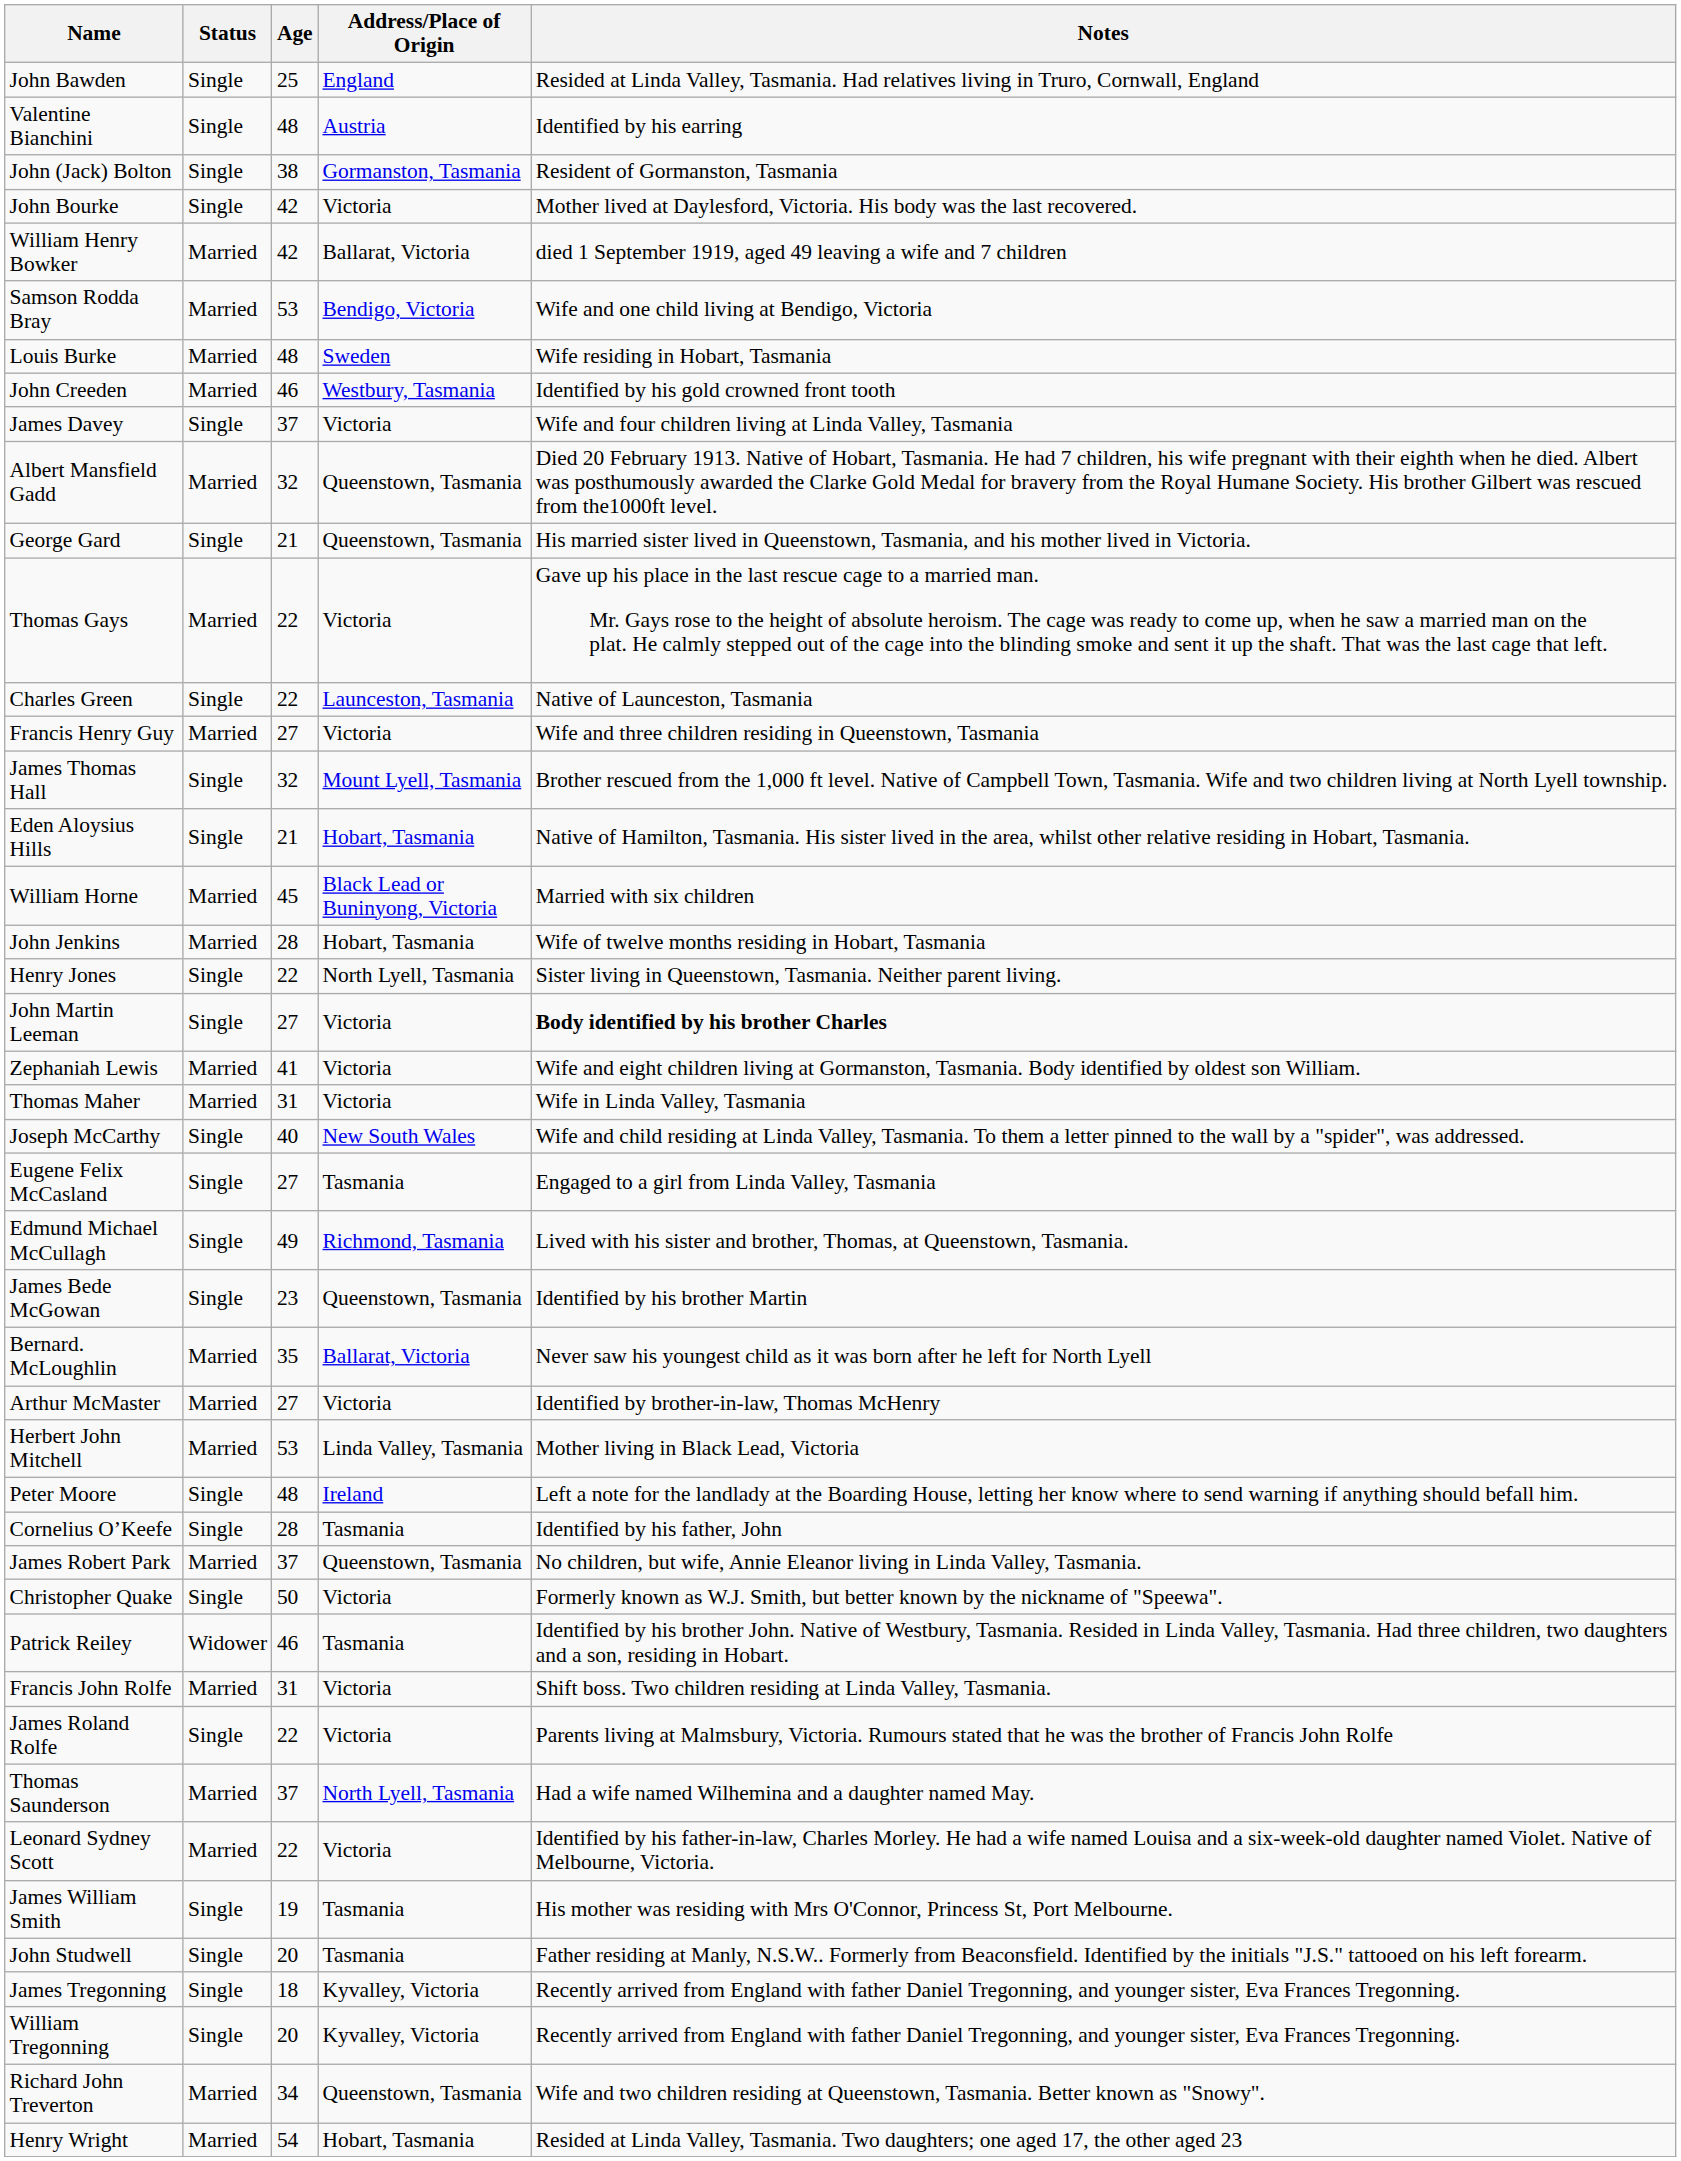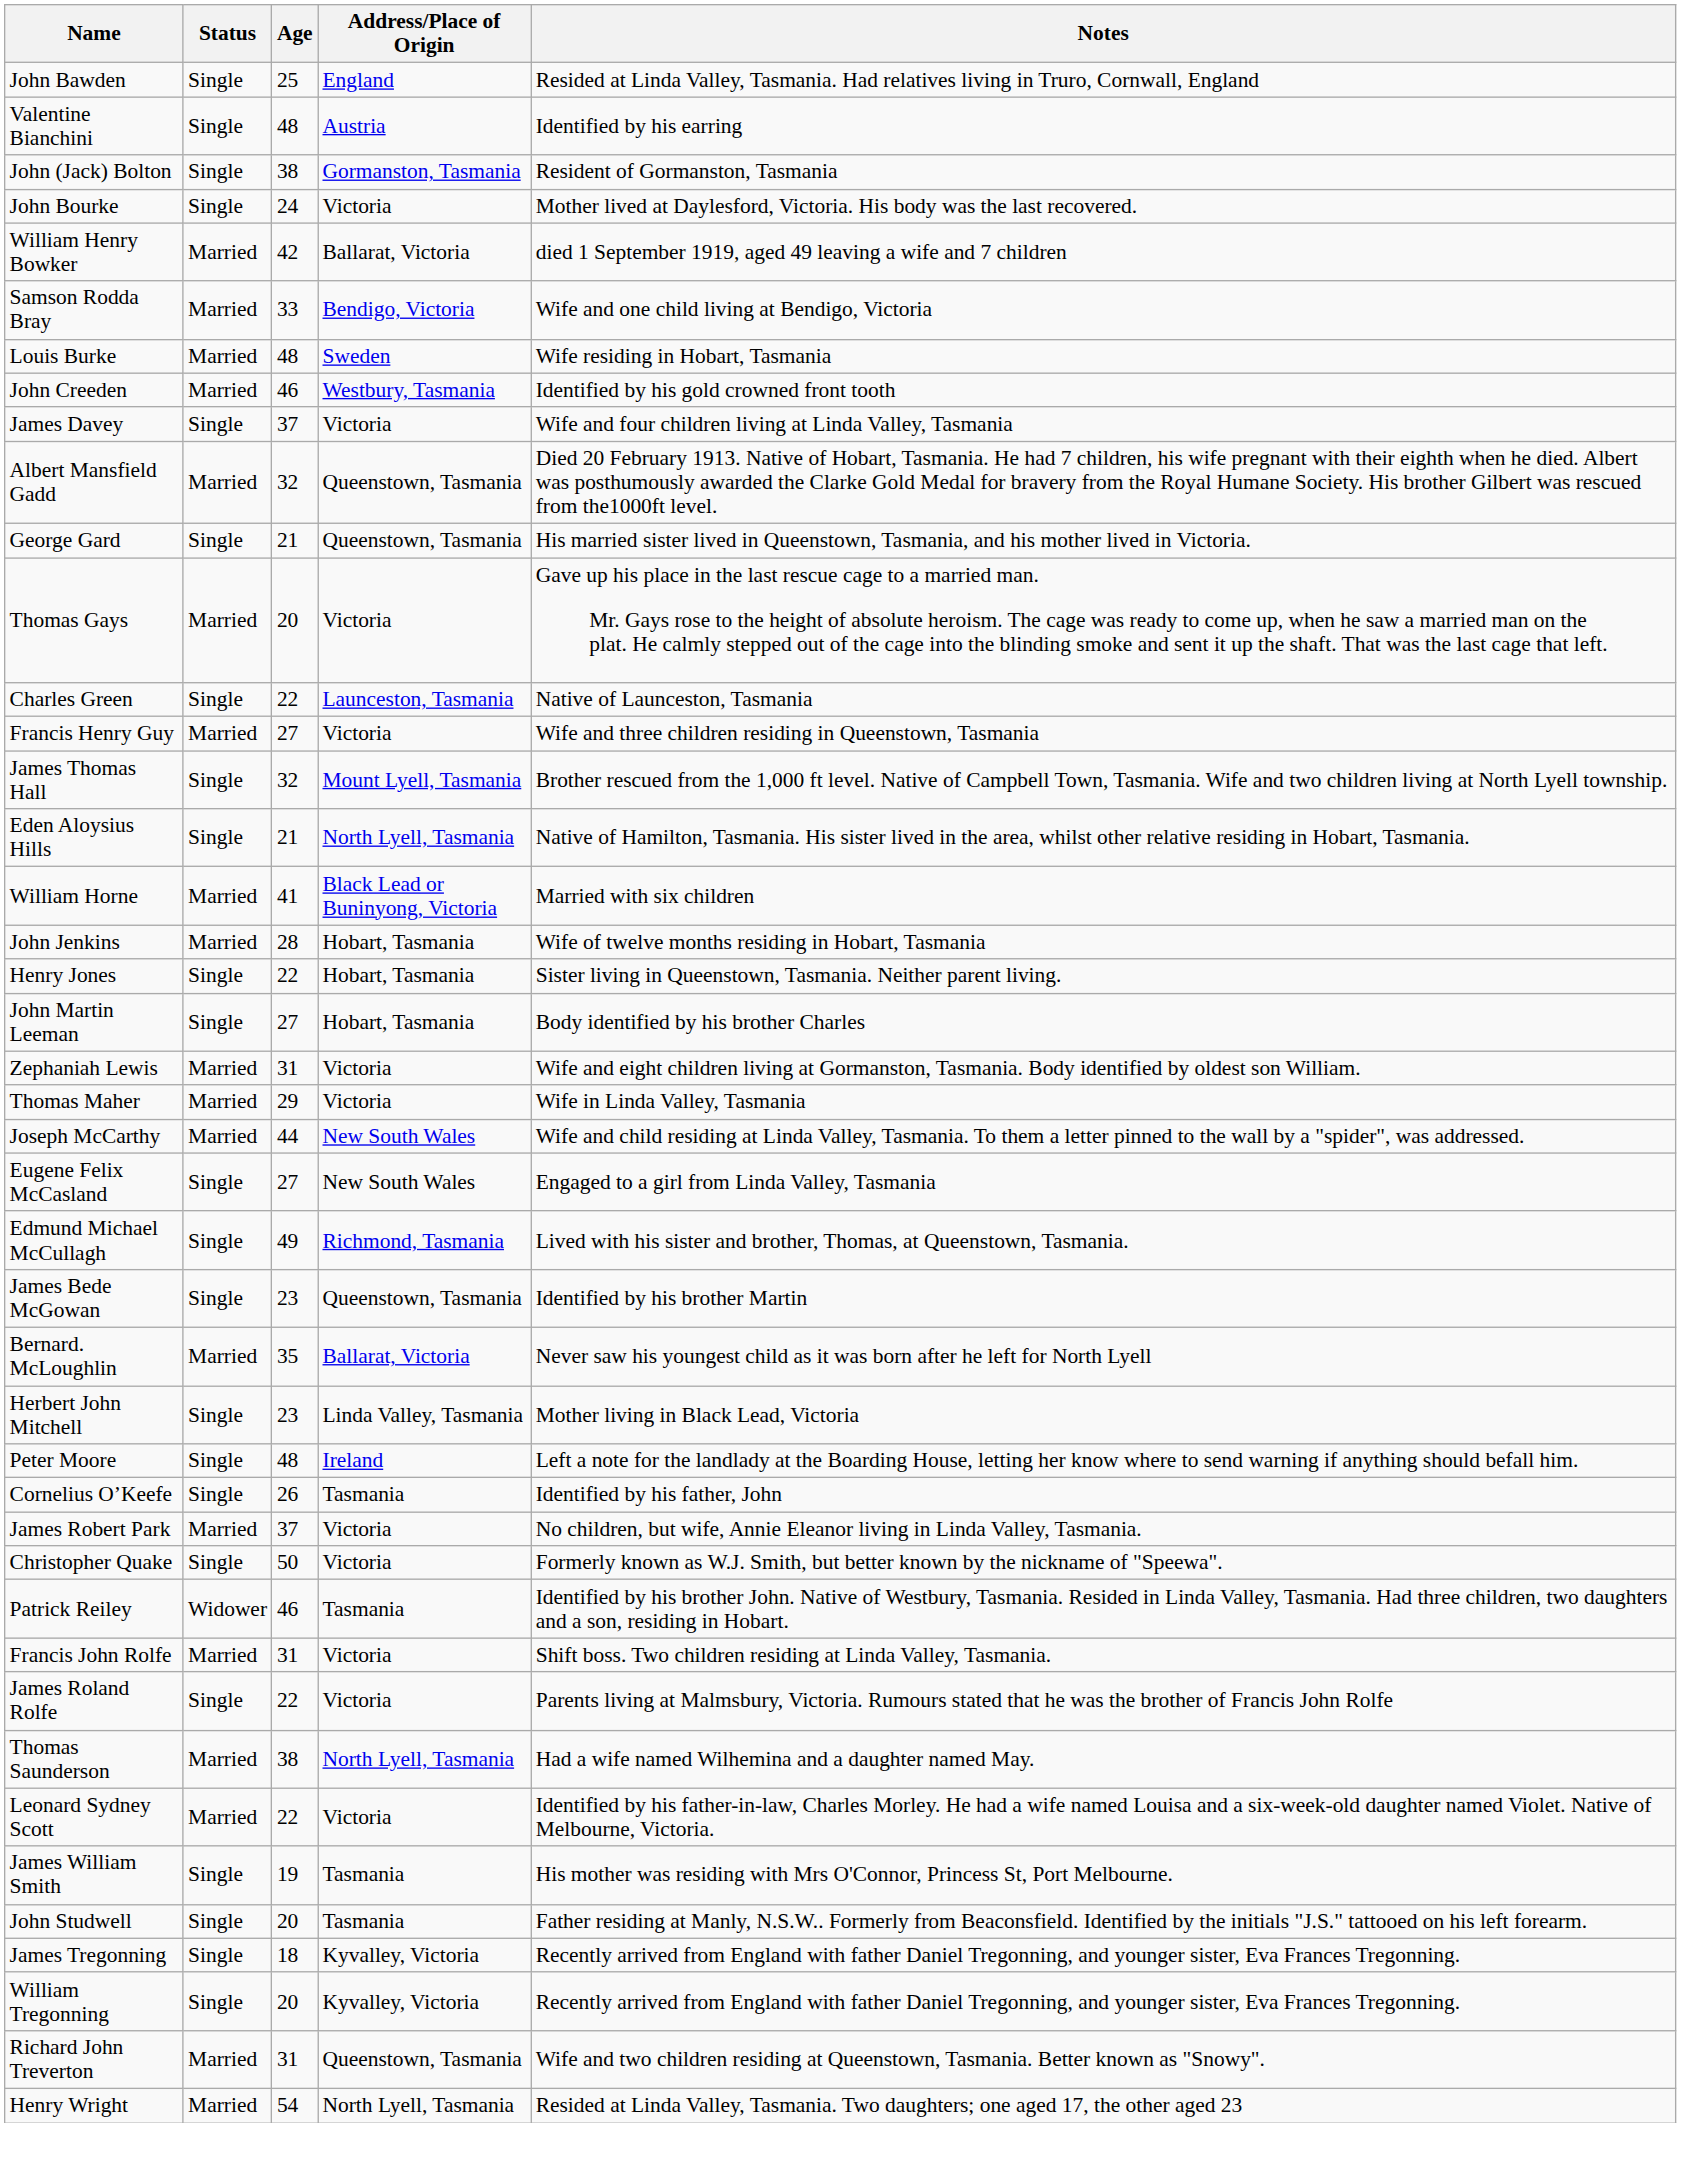John Bourke | Age: 42 -> 24
Samson Rodda Bray | Age: 53 -> 33
Thomas Gays | Age: 22 -> 20
Eden Aloysius Hills | Address/Place of Origin: Hobart, Tasmania -> North Lyell, Tasmania
William Horne | Age: 45 -> 41
Henry Jones | Address/Place of Origin: North Lyell, Tasmania -> Hobart, Tasmania
John Martin Leeman | Address/Place of Origin: Victoria -> Hobart, Tasmania
John Martin Leeman | Notes: bold -> normal
Zephaniah Lewis | Age: 41 -> 31
Thomas Maher | Age: 31 -> 29
Joseph McCarthy | Status: Single -> Married
Joseph McCarthy | Age: 40 -> 44
Eugene Felix McCasland | Address/Place of Origin: Tasmania -> New South Wales
- row: Arthur McMaster | Married | 27 | Victoria | Identified by brother-in-law, Thomas McHenry
Herbert John Mitchell | Status: Married -> Single
Herbert John Mitchell | Age: 53 -> 23
Cornelius O’Keefe | Age: 28 -> 26
James Robert Park | Address/Place of Origin: Queenstown, Tasmania -> Victoria
Thomas Saunderson | Age: 37 -> 38
Richard John Treverton | Age: 34 -> 31
Henry Wright | Address/Place of Origin: Hobart, Tasmania -> North Lyell, Tasmania
